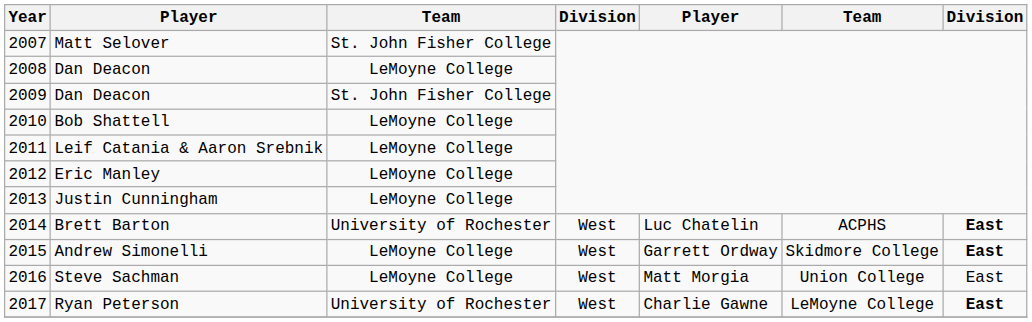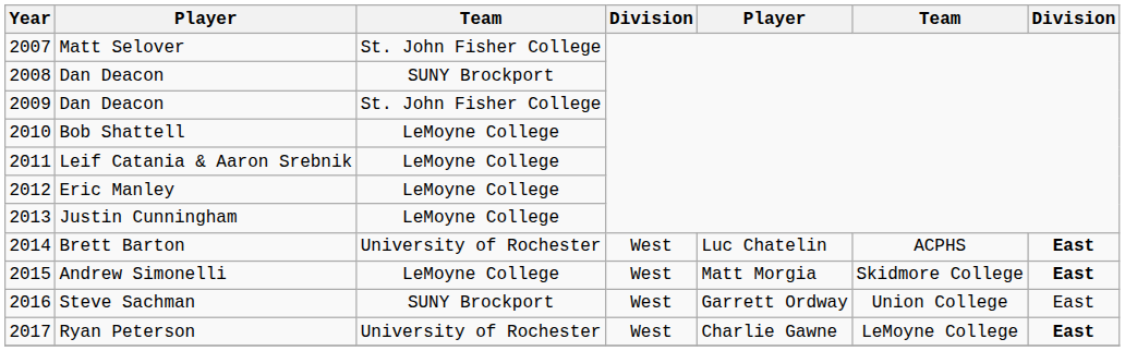2008 / Dan Deacon | column 3: LeMoyne College -> SUNY Brockport
Andrew Simonelli | column 5: Garrett Ordway -> Matt Morgia
Steve Sachman | column 3: LeMoyne College -> SUNY Brockport
Steve Sachman | column 5: Matt Morgia -> Garrett Ordway
